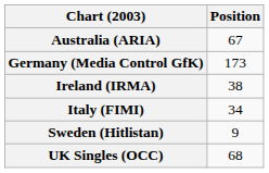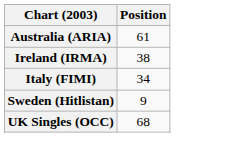Australia (ARIA) | Position: 67 -> 61
- row: Germany (Media Control GfK) | 173
